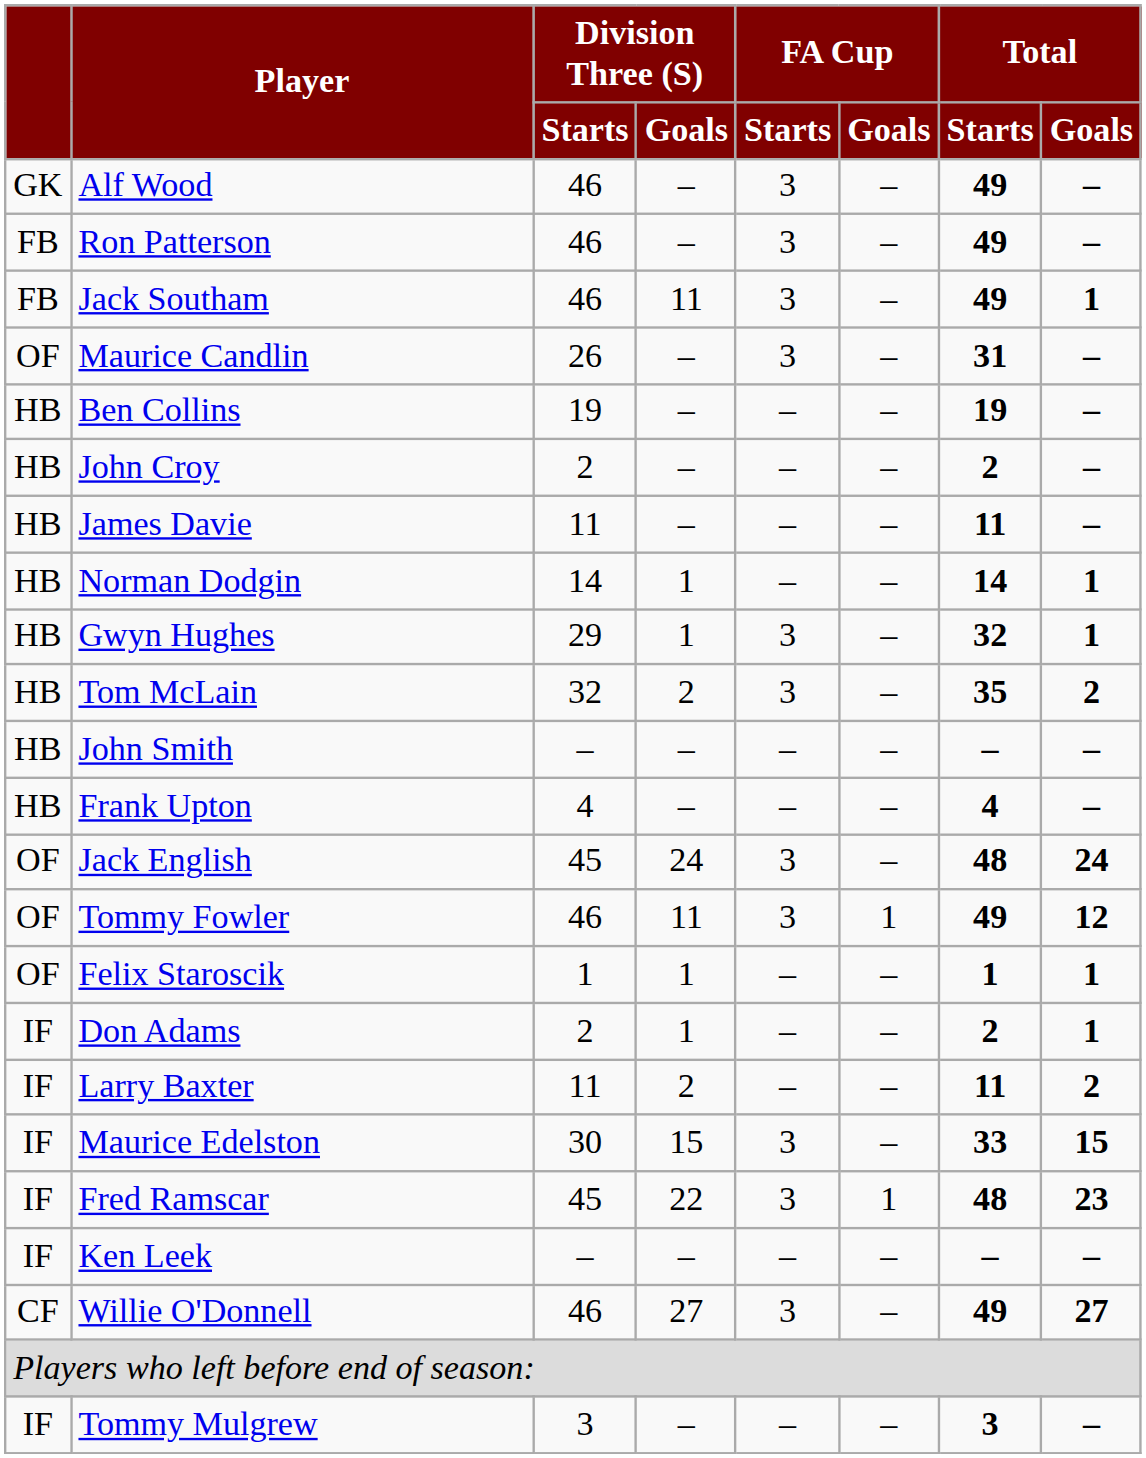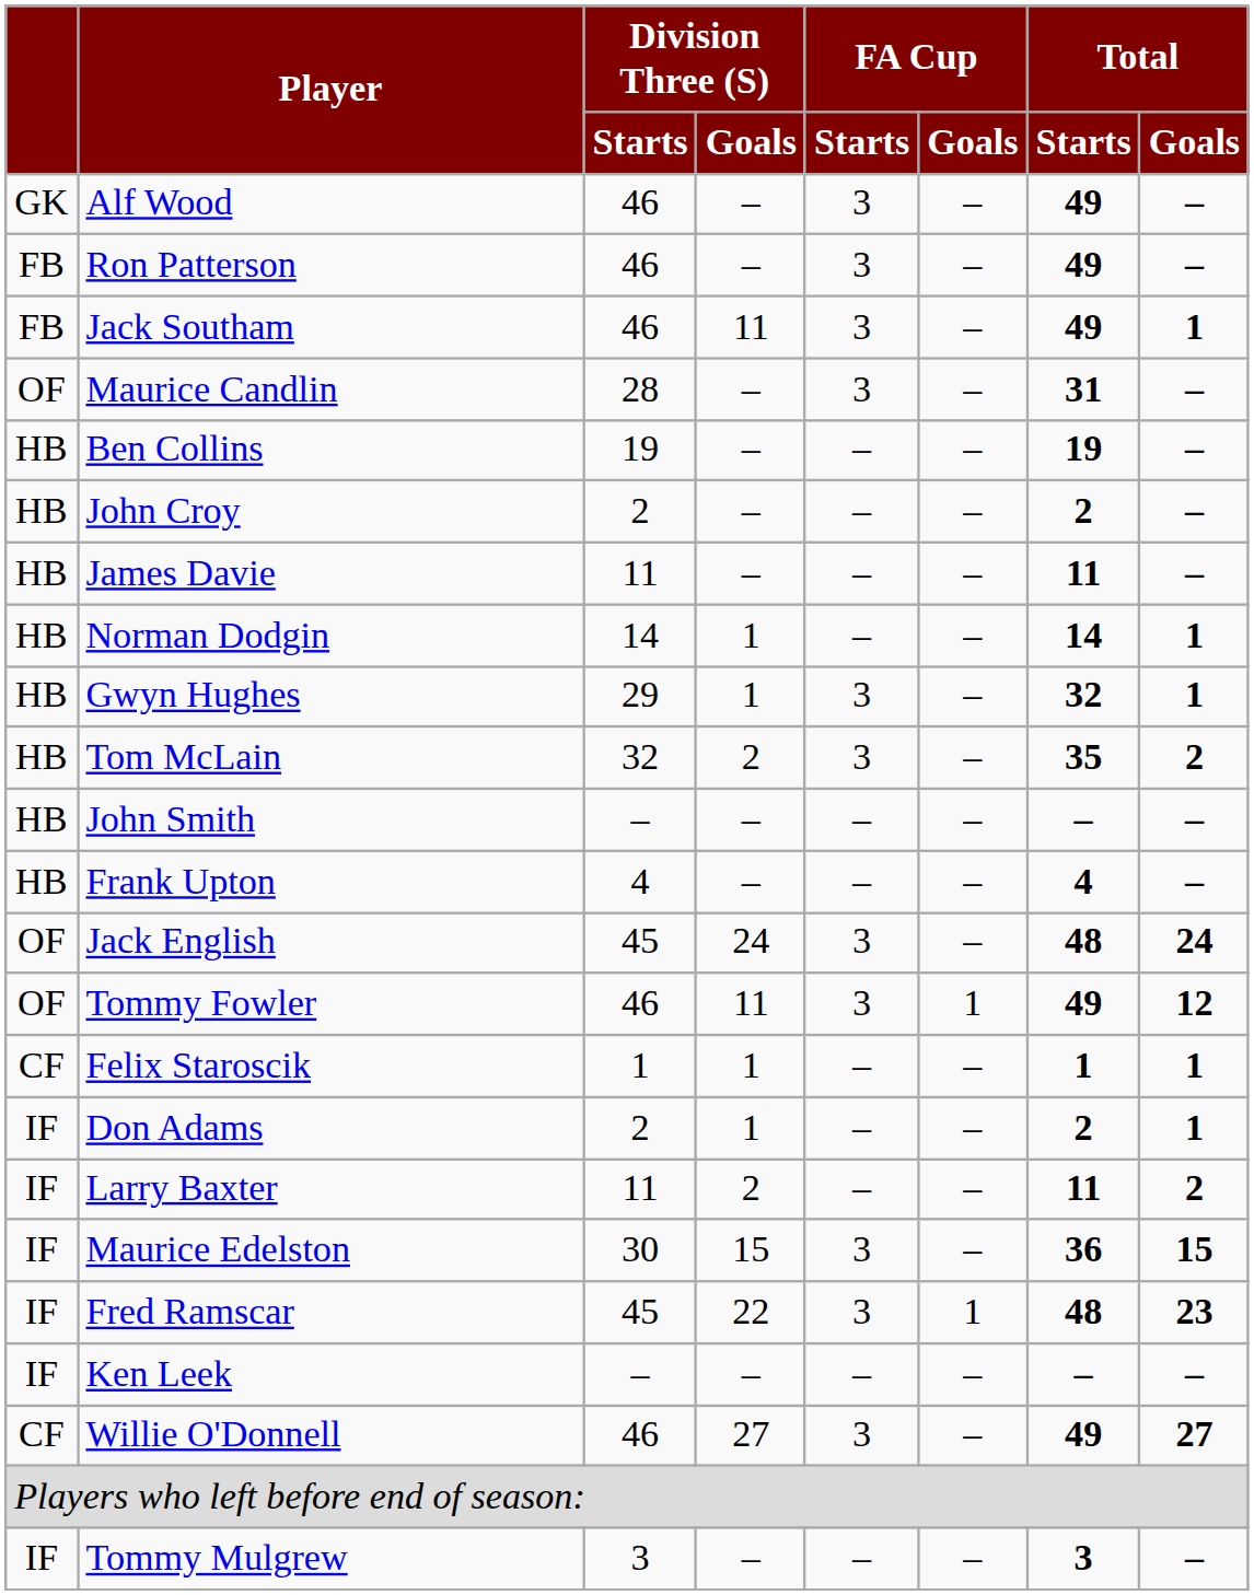Maurice Candlin | Division Three (S) / Starts: 26 -> 28
Felix Staroscik | column 1: OF -> CF
Maurice Edelston | Total / Starts: 33 -> 36
